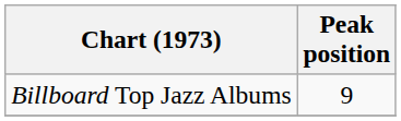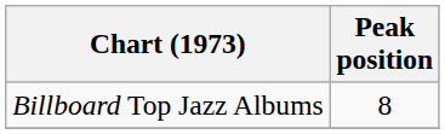Billboard Top Jazz Albums | Peak position: 9 -> 8
